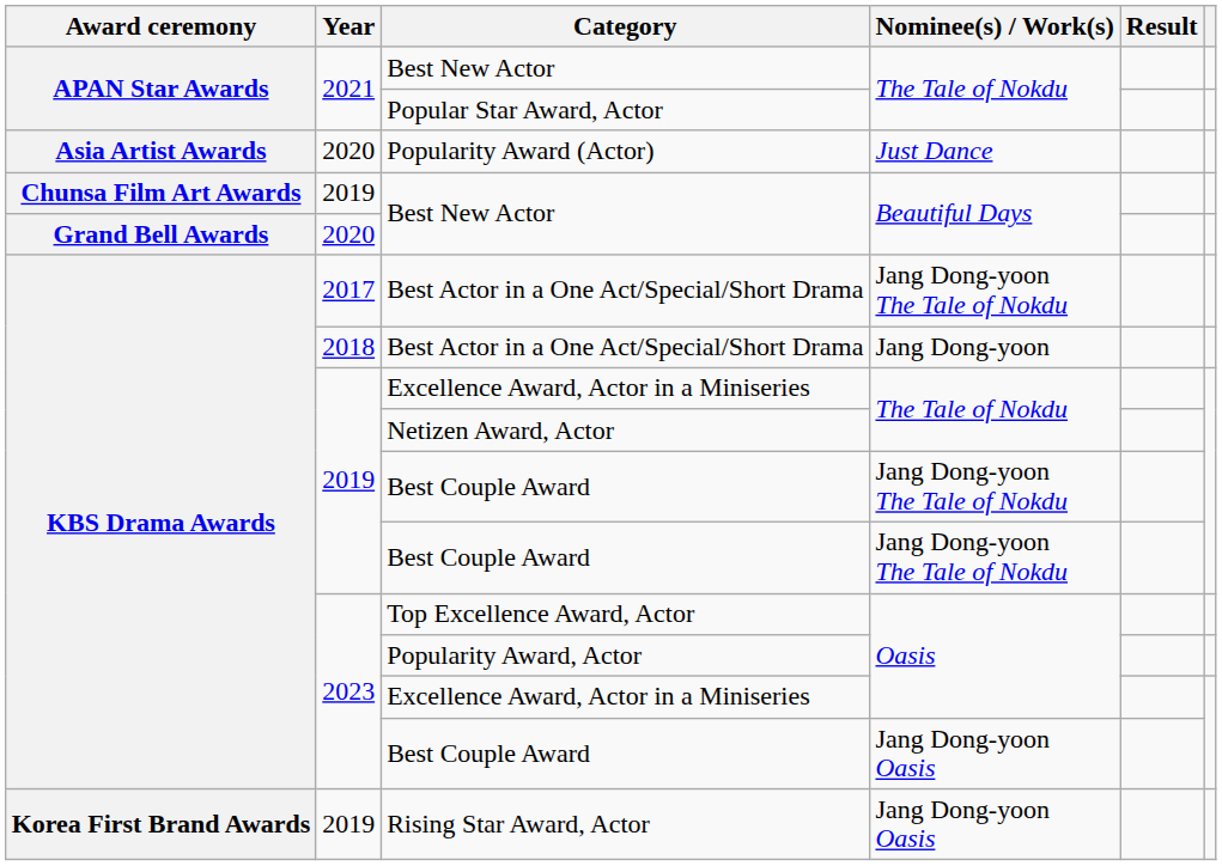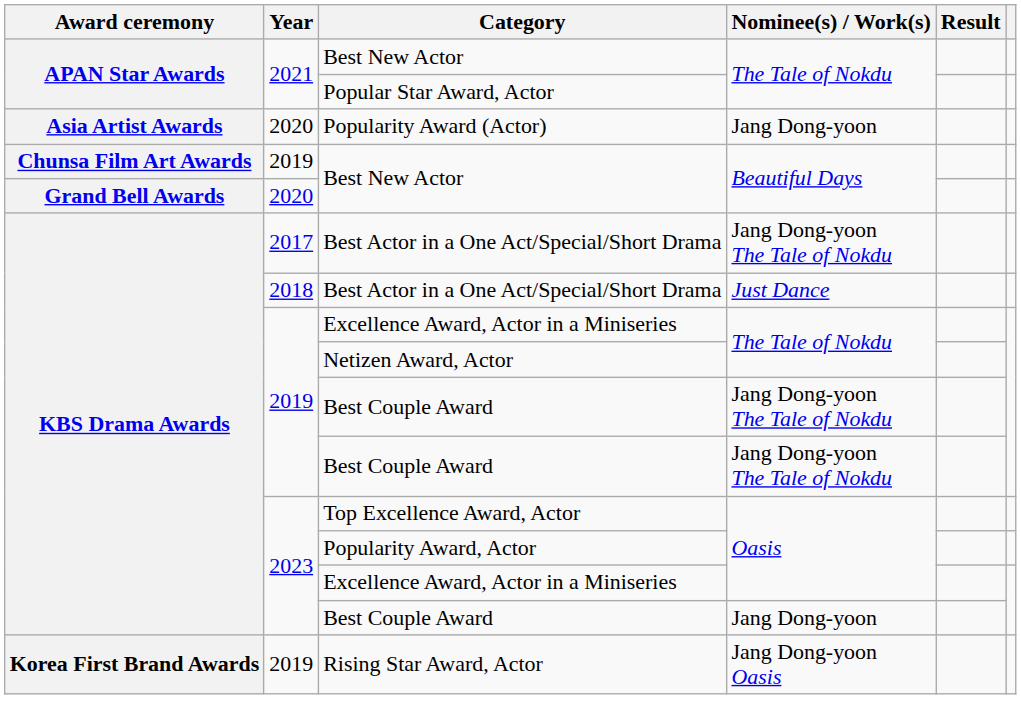Popularity Award (Actor) | Nominee(s) / Work(s): Just Dance -> Jang Dong-yoon
2018 / Best Actor in a One Act/Special/Short Drama | Nominee(s) / Work(s): Jang Dong-yoon -> Just Dance
2023 / Best Couple Award | Nominee(s) / Work(s): Jang Dong-yoon Oasis -> Jang Dong-yoon
